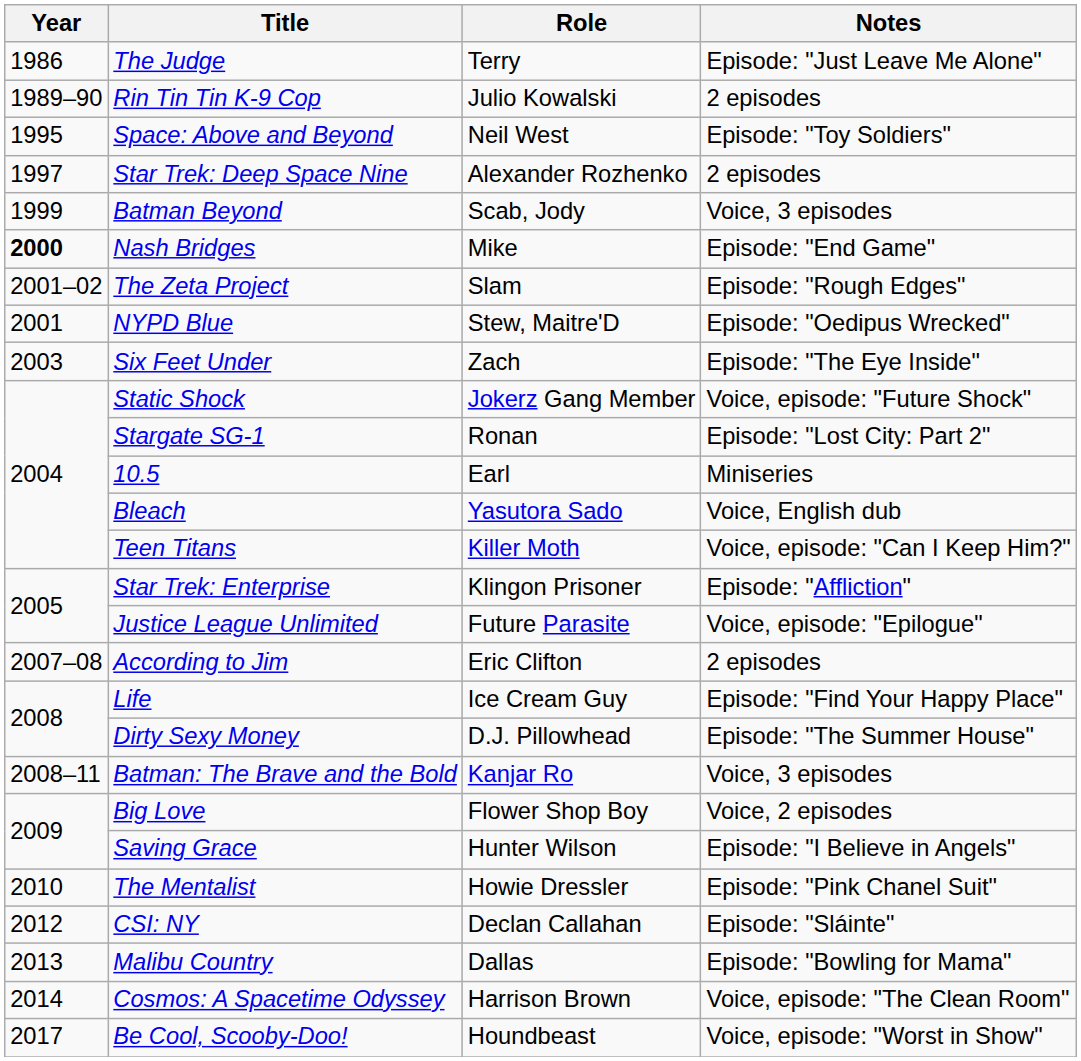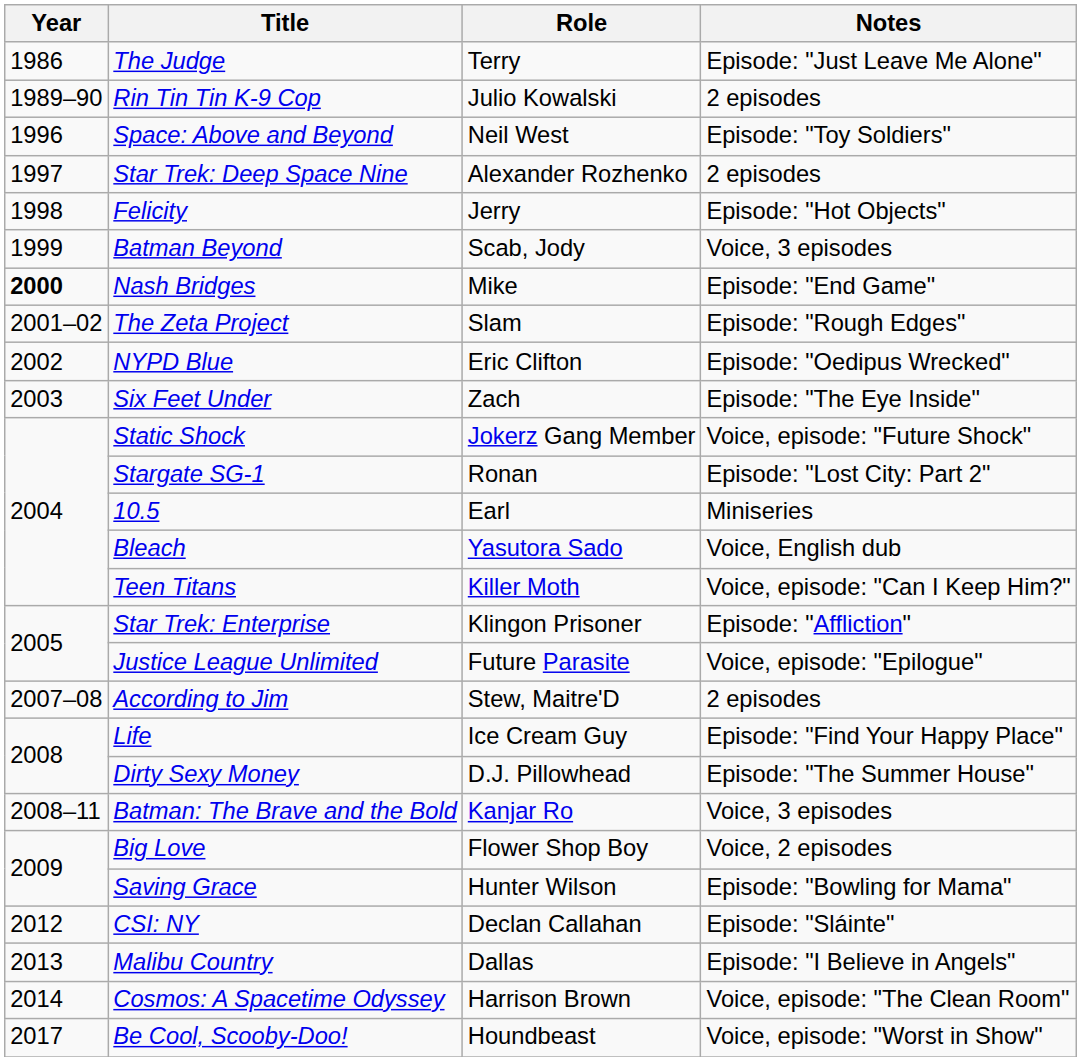Space: Above and Beyond | Year: 1995 -> 1996
+ row: 1998 | Felicity | Jerry | Episode: "Hot Objects"
NYPD Blue | Year: 2001 -> 2002
NYPD Blue | Role: Stew, Maitre'D -> Eric Clifton
According to Jim | Role: Eric Clifton -> Stew, Maitre'D
Saving Grace | Notes: Episode: "I Believe in Angels" -> Episode: "Bowling for Mama"
- row: 2010 | The Mentalist | Howie Dressler | Episode: "Pink Chanel Suit"
Malibu Country | Notes: Episode: "Bowling for Mama" -> Episode: "I Believe in Angels"
